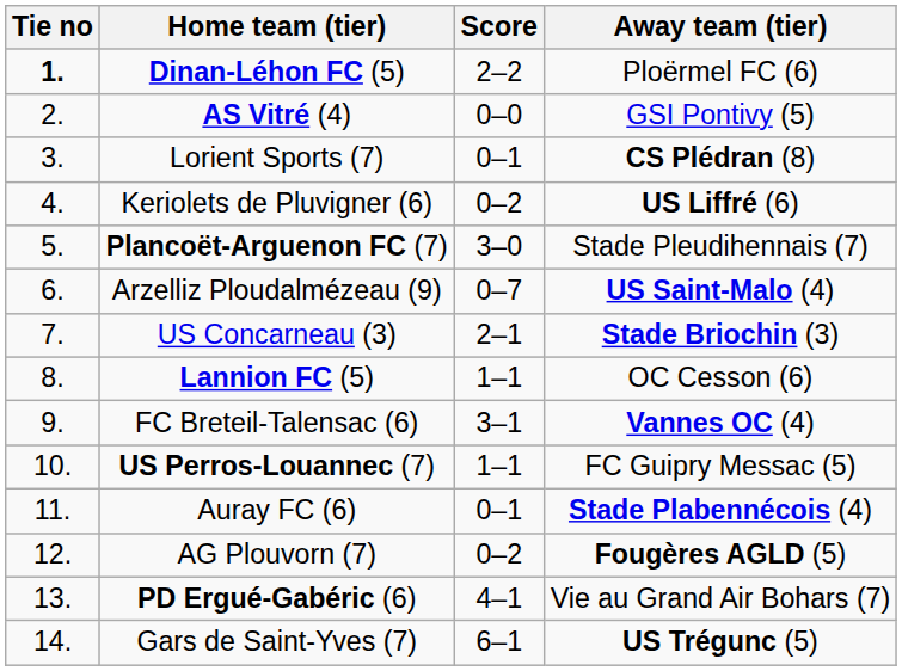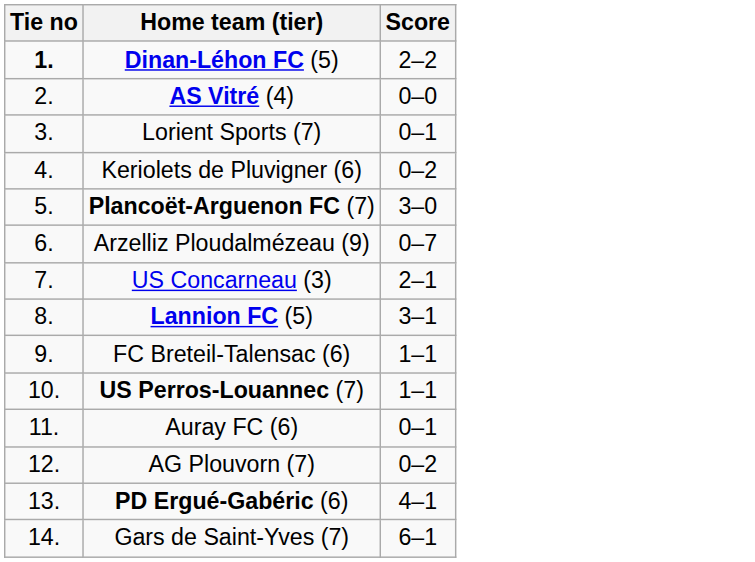- column: Away team (tier) | Ploërmel FC (6) | GSI Pontivy (5) | CS Plédran (8) | US Liffré (6) | Stade Pleudihennais (7) | US Saint-Malo (4) | Stade Briochin (3) | OC Cesson (6) | Vannes OC (4) | FC Guipry Messac (5) | Stade Plabennécois (4) | Fougères AGLD (5) | Vie au Grand Air Bohars (7) | US Trégunc (5)
Lannion FC (5) | Score: 1–1 -> 3–1
FC Breteil-Talensac (6) | Score: 3–1 -> 1–1
